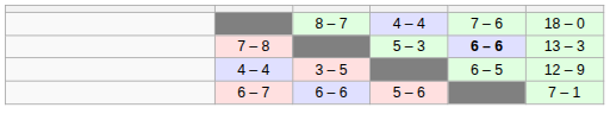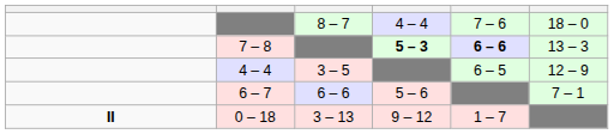7 – 8 | column 4: normal -> bold
+ row: II | 0 – 18 | 3 – 13 | 9 – 12 | 1 – 7
